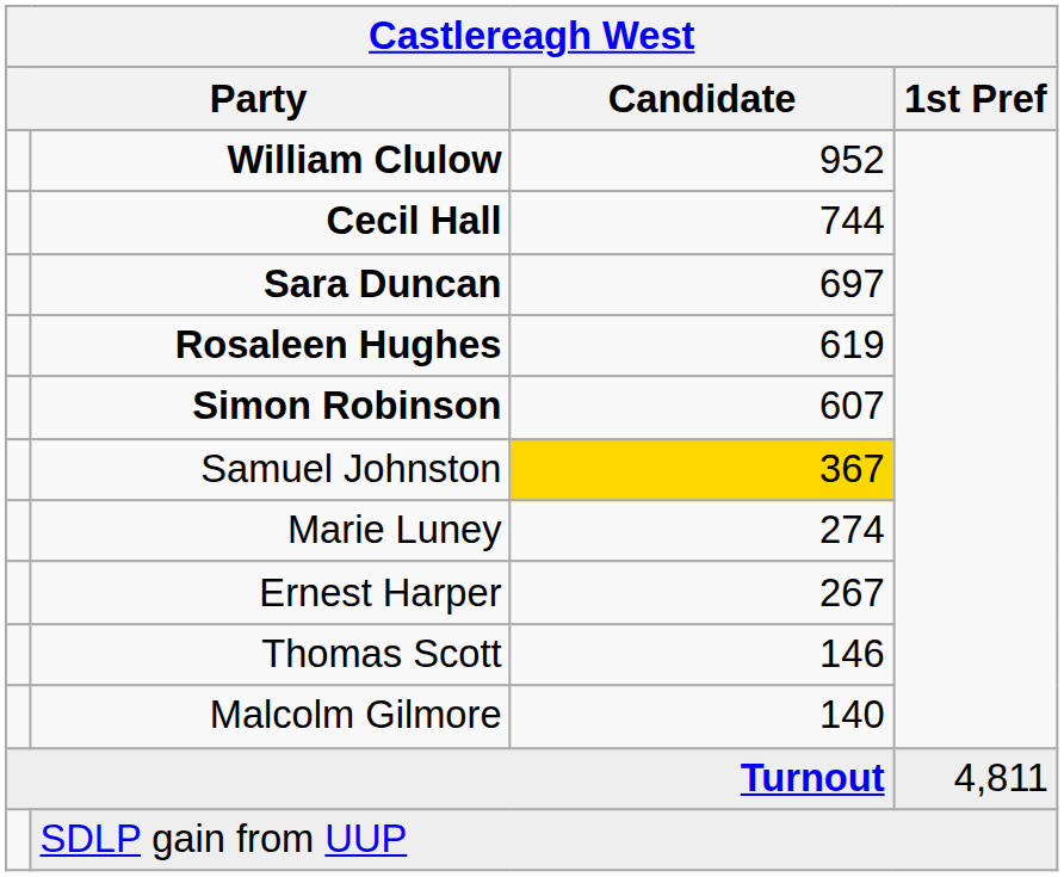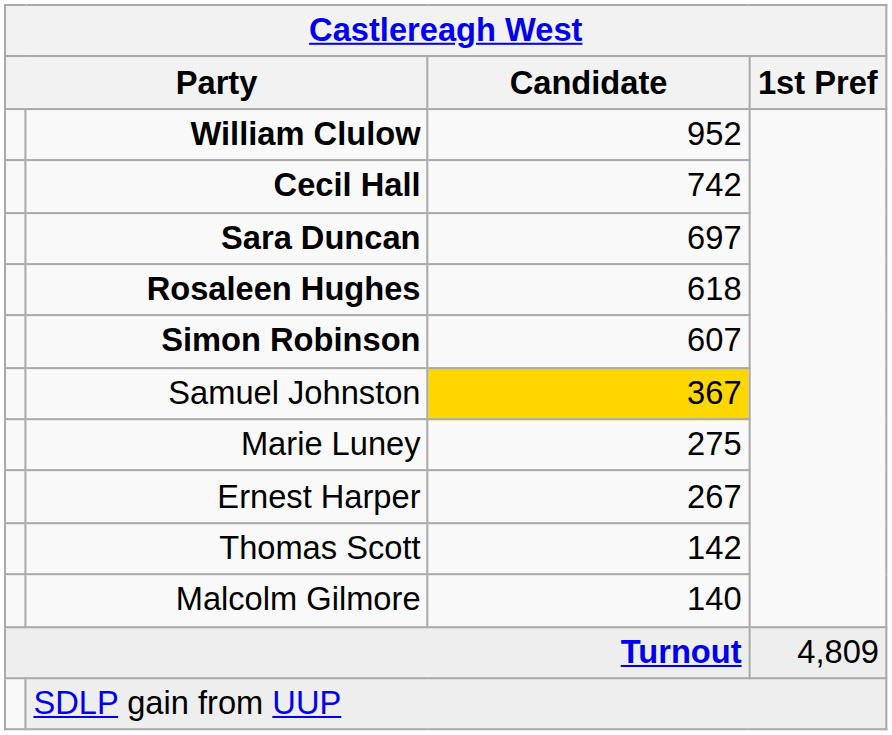Cecil Hall | Candidate: 744 -> 742
Rosaleen Hughes | Candidate: 619 -> 618
Marie Luney | Candidate: 274 -> 275
Thomas Scott | Candidate: 146 -> 142
Turnout | 1st Pref: 4,811 -> 4,809
